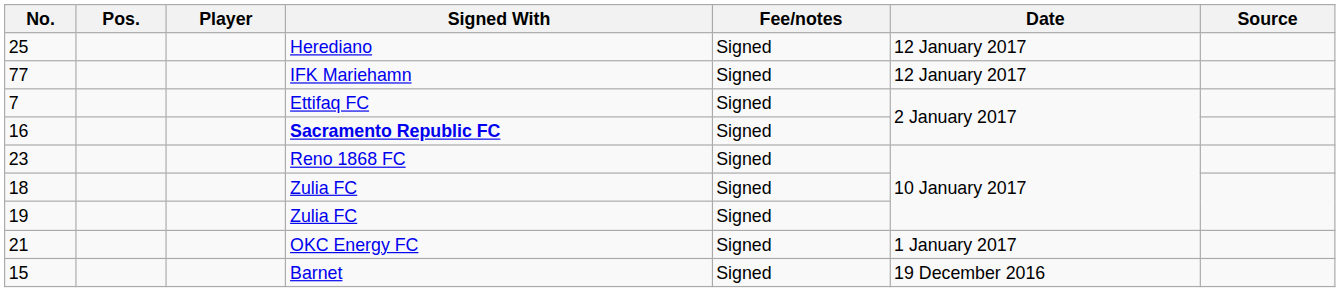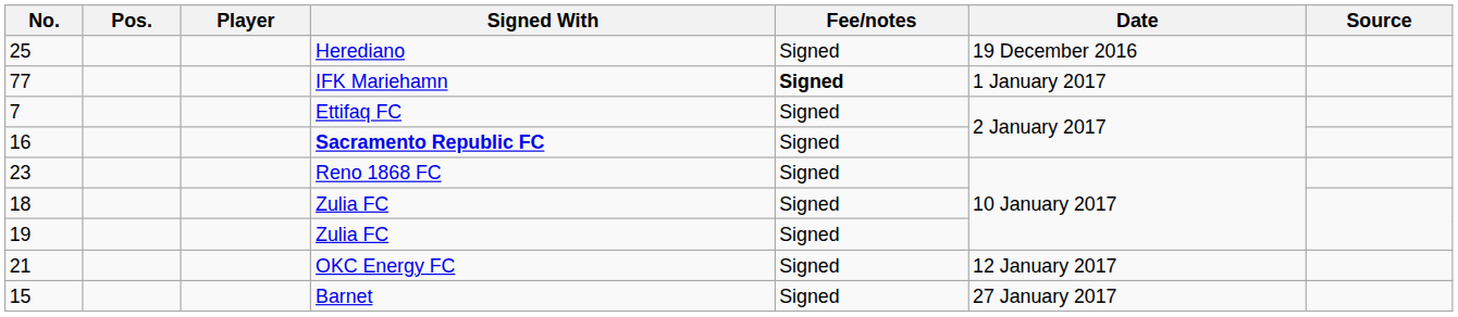25 | Date: 12 January 2017 -> 19 December 2016
77 | Fee/notes: normal -> bold
77 | Date: 12 January 2017 -> 1 January 2017
21 | Date: 1 January 2017 -> 12 January 2017
15 | Date: 19 December 2016 -> 27 January 2017
